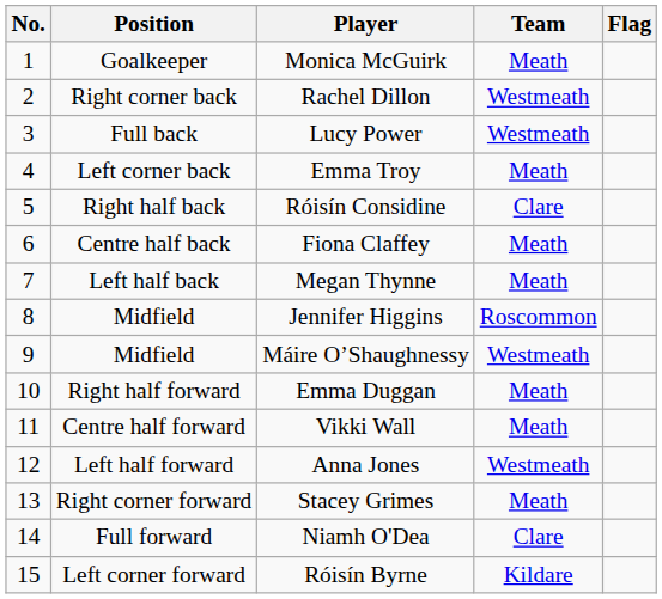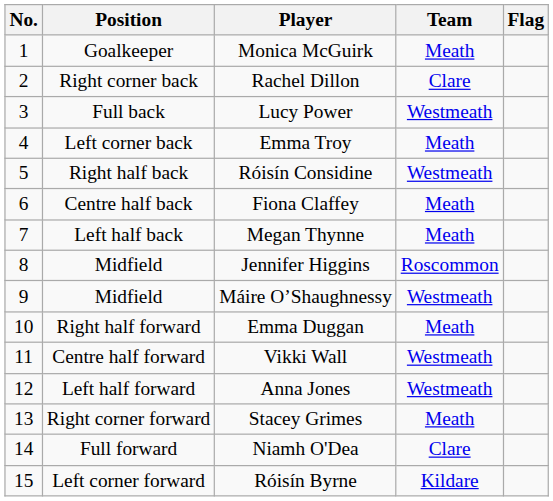Rachel Dillon | Team: Westmeath -> Clare
Róisín Considine | Team: Clare -> Westmeath
Vikki Wall | Team: Meath -> Westmeath
